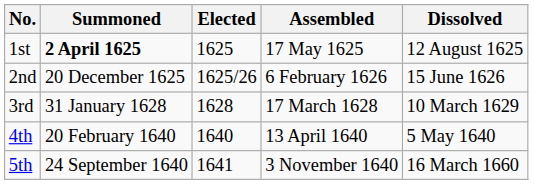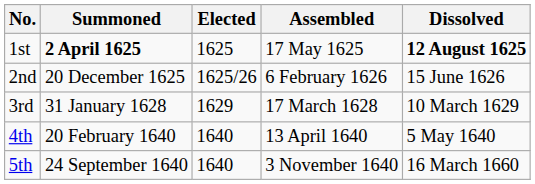1st | Dissolved: normal -> bold
3rd | Elected: 1628 -> 1629
5th | Elected: 1641 -> 1640
